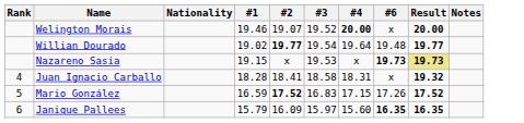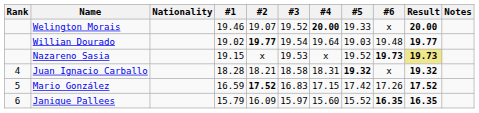+ column: #5 | 19.33 | 19.03 | 19.52 | 19.32 | 17.42 | 15.52
Juan Ignacio Carballo | #2: 18.41 -> 18.21
